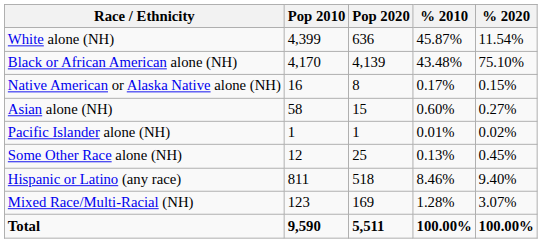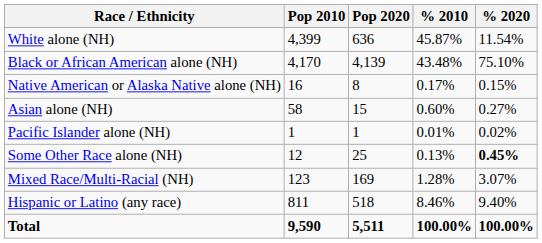Some Other Race alone (NH) | % 2020: normal -> bold
rows swapped: Mixed Race/Multi-Racial (NH) <-> Hispanic or Latino (any race)
